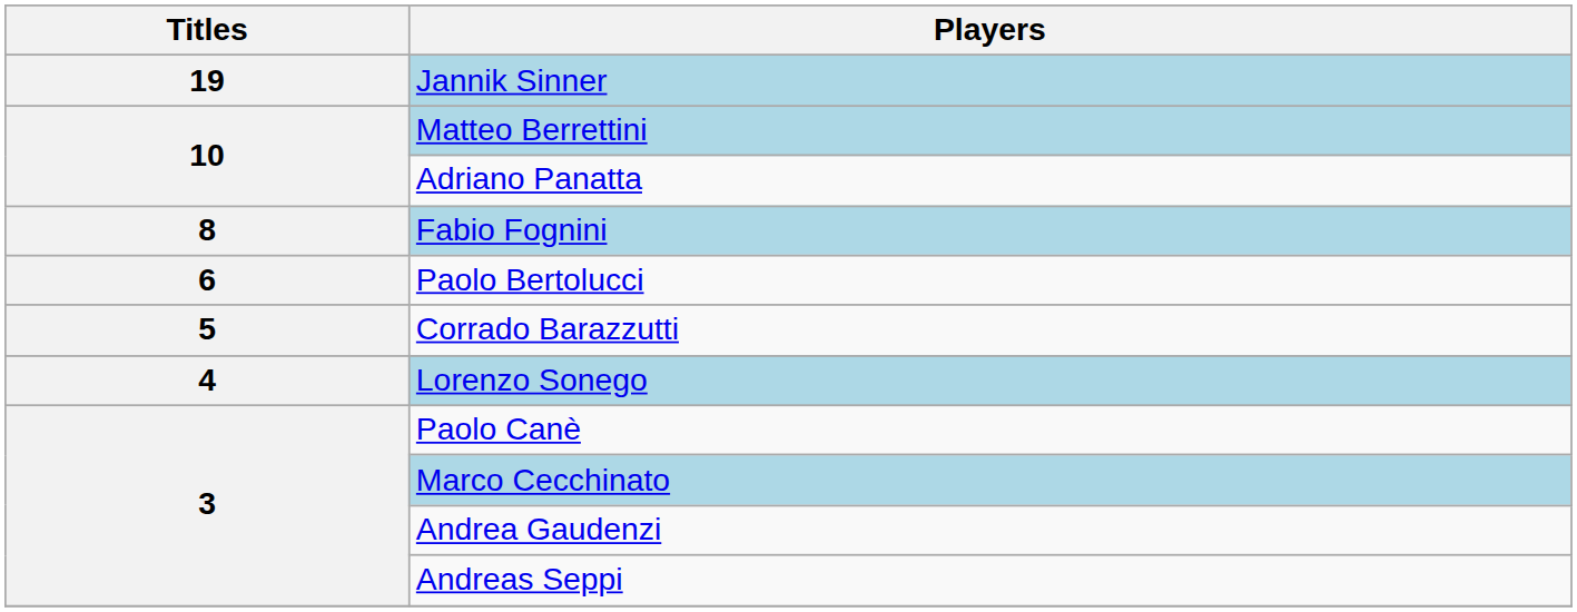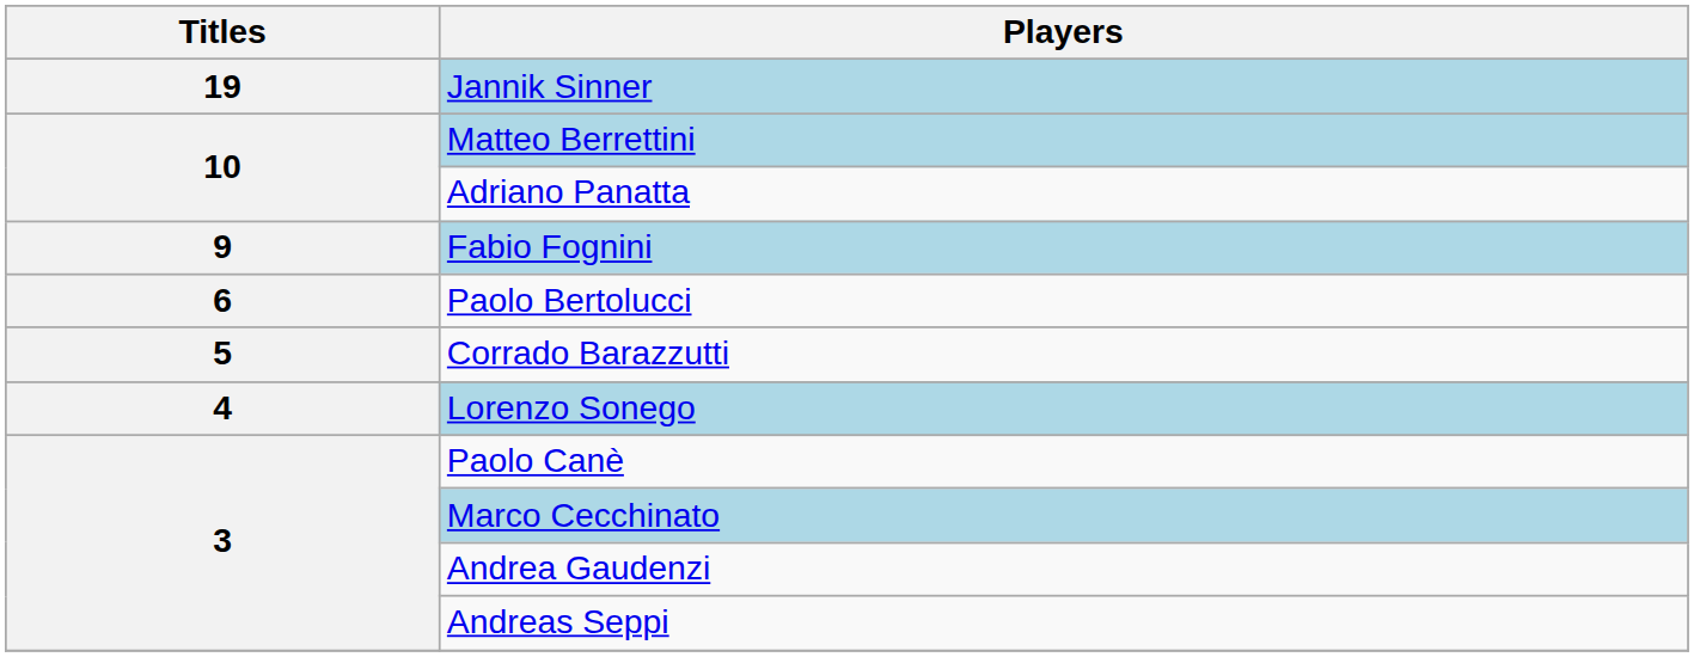Fabio Fognini | Titles: 8 -> 9
